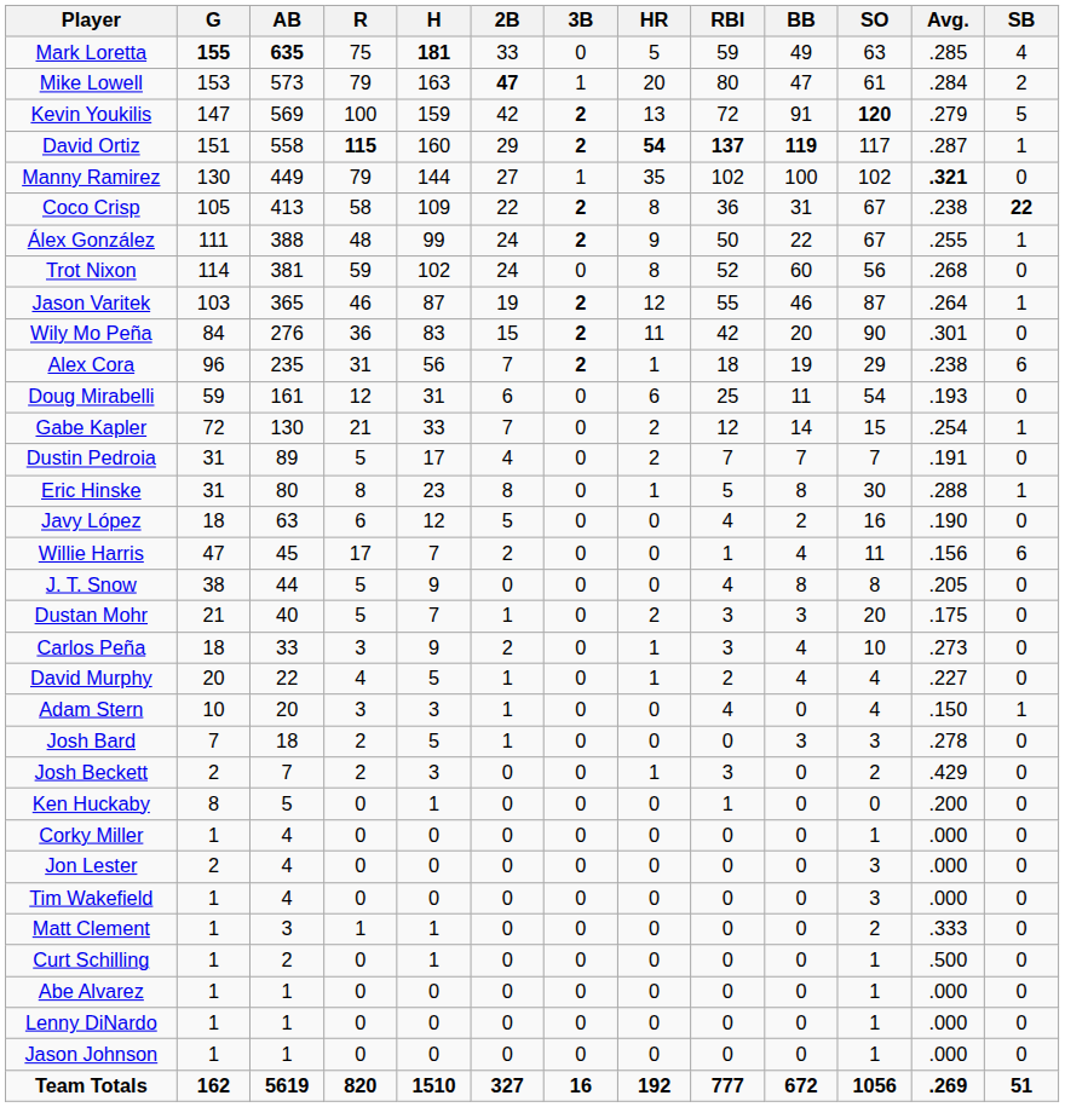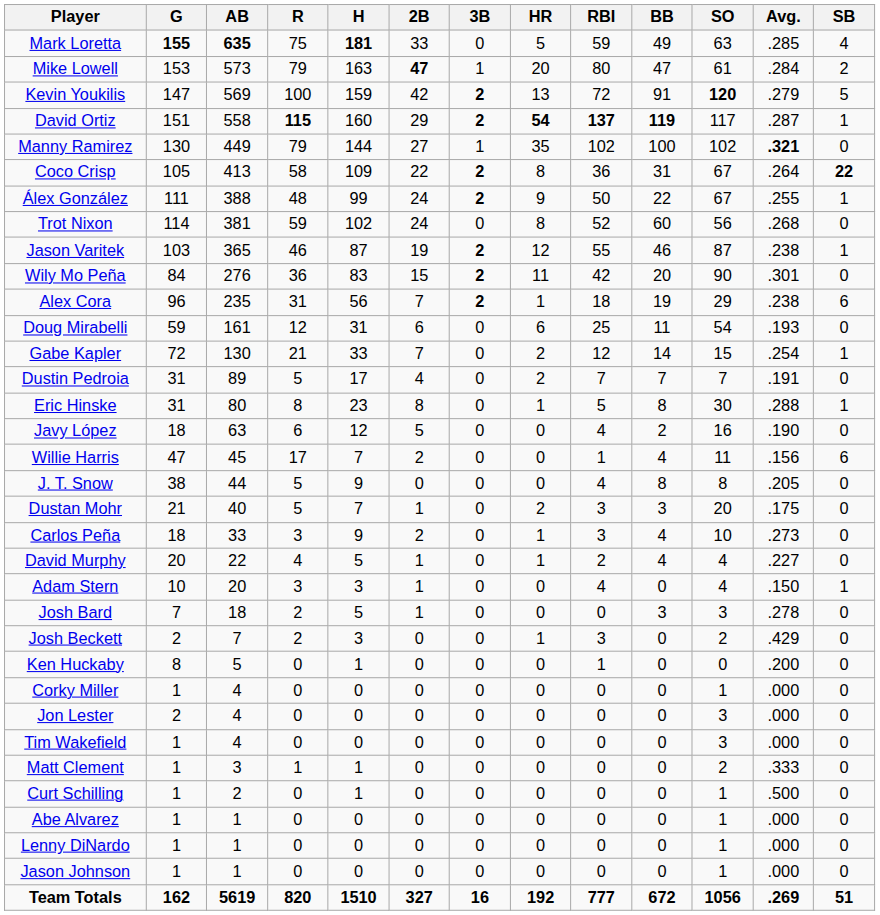Coco Crisp | Avg.: .238 -> .264
Jason Varitek | Avg.: .264 -> .238
